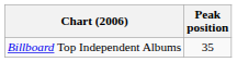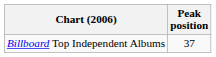Billboard Top Independent Albums | Peak position: 35 -> 37
